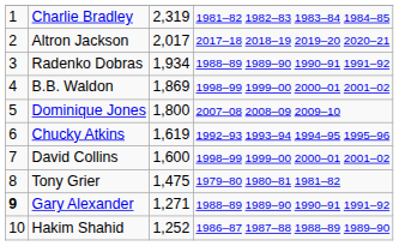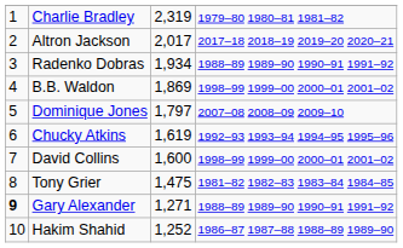Charlie Bradley | column 4: 1981–82 1982–83 1983–84 1984–85 -> 1979–80 1980–81 1981–82
Dominique Jones | column 3: 1,800 -> 1,797
Tony Grier | column 4: 1979–80 1980–81 1981–82 -> 1981–82 1982–83 1983–84 1984–85
